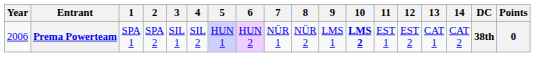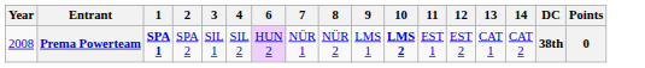- column: 5 | HUN 1
Prema Powerteam | Year: 2006 -> 2008
Prema Powerteam | 1: normal -> bold
